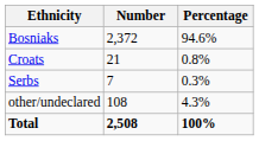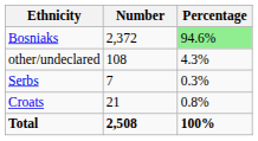Bosniaks | Percentage: no background -> lightgreen background
rows swapped: Croats <-> other/undeclared
